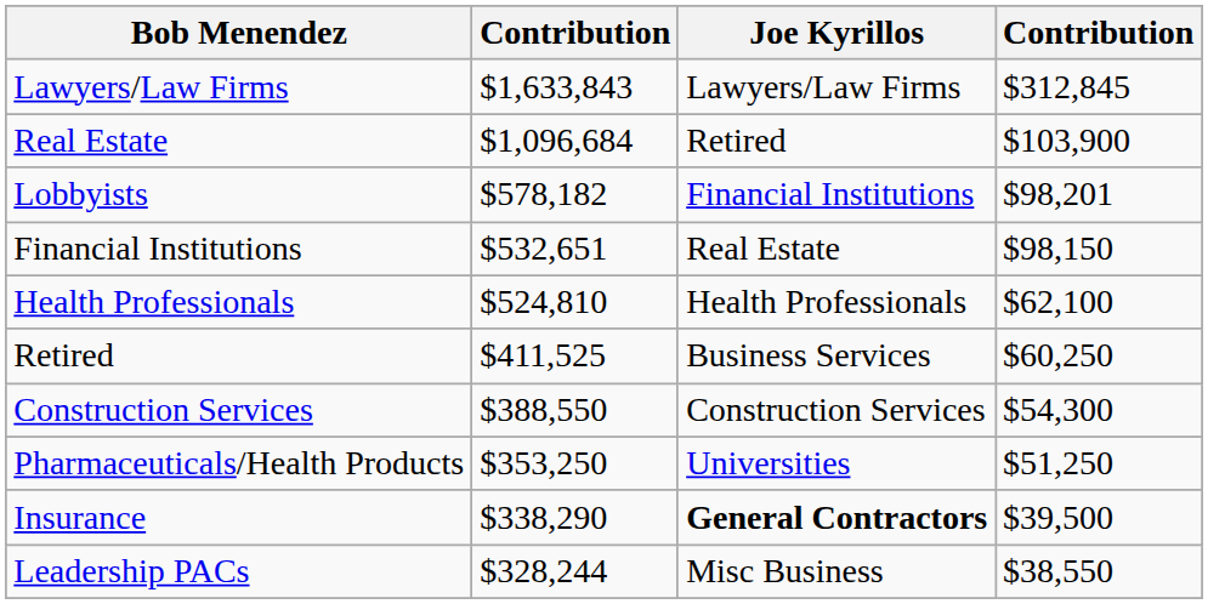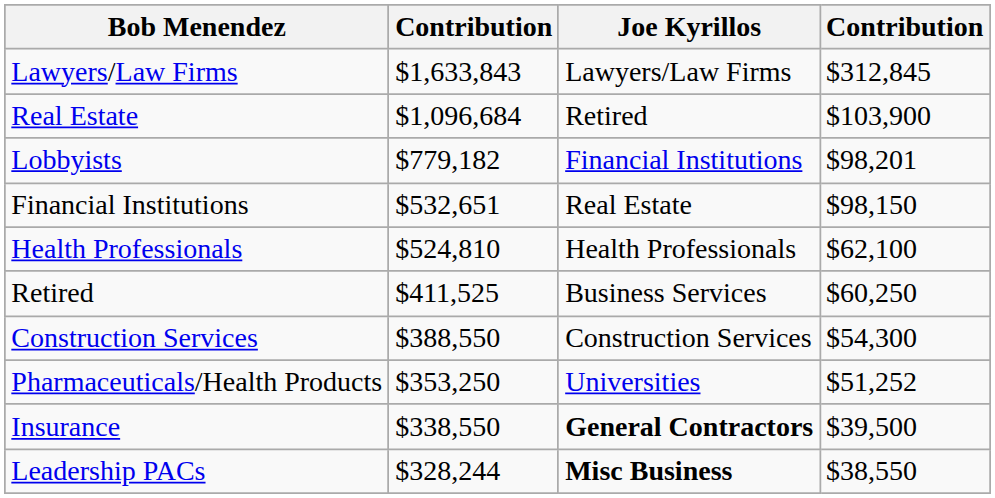Lobbyists | column 2: $578,182 -> $779,182
Pharmaceuticals/Health Products | column 4: $51,250 -> $51,252
Insurance | column 2: $338,290 -> $338,550
Leadership PACs | Joe Kyrillos: normal -> bold
